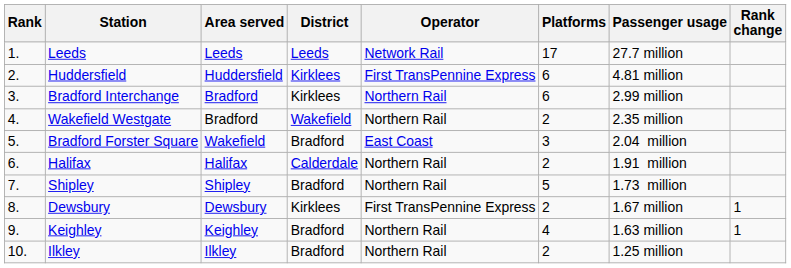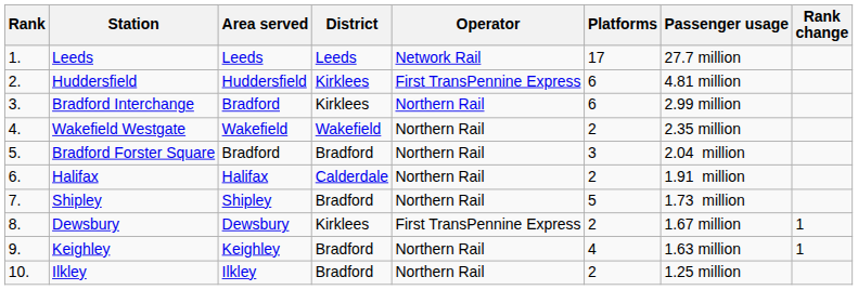Wakefield Westgate | Area served: Bradford -> Wakefield
Bradford Forster Square | Area served: Wakefield -> Bradford
Bradford Forster Square | Operator: East Coast -> Northern Rail
